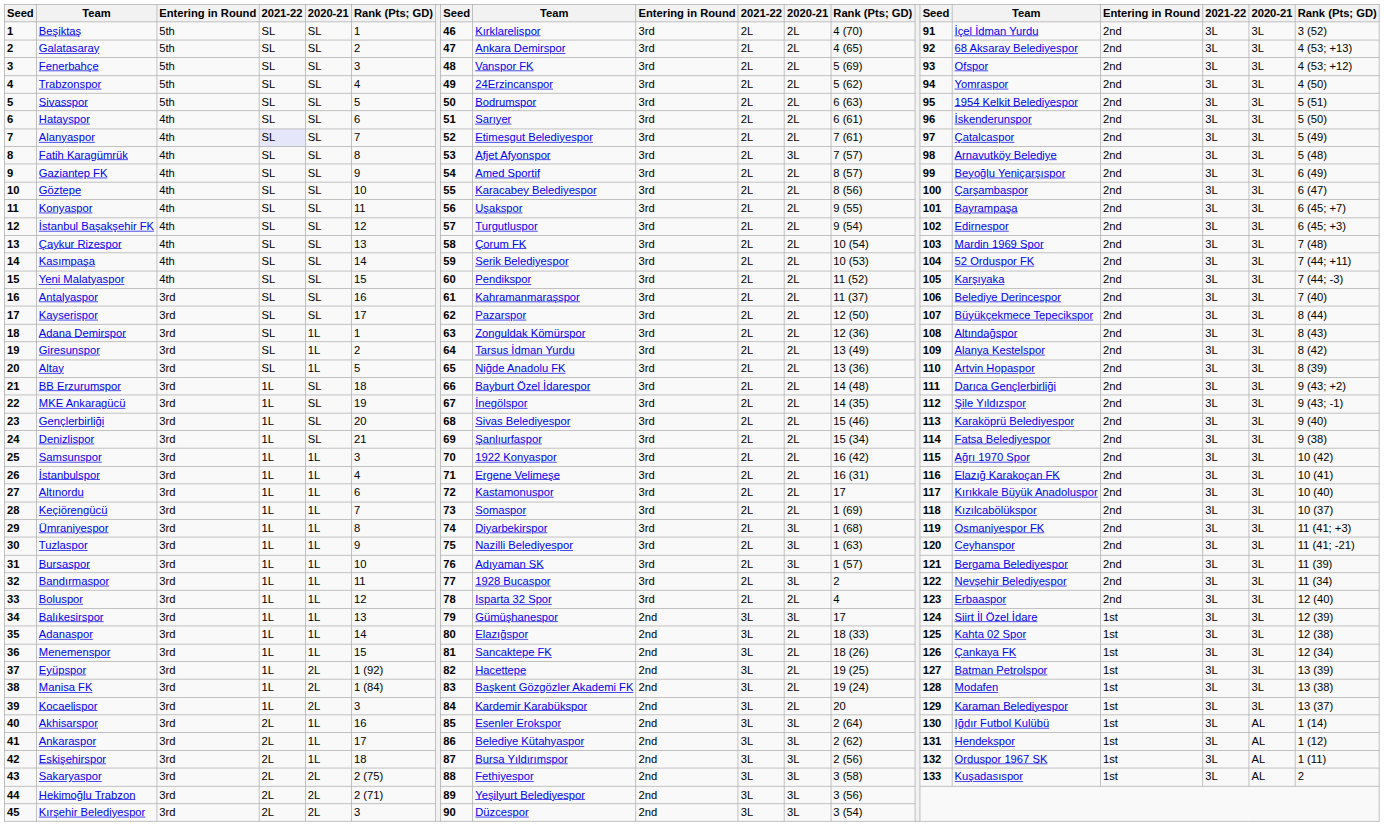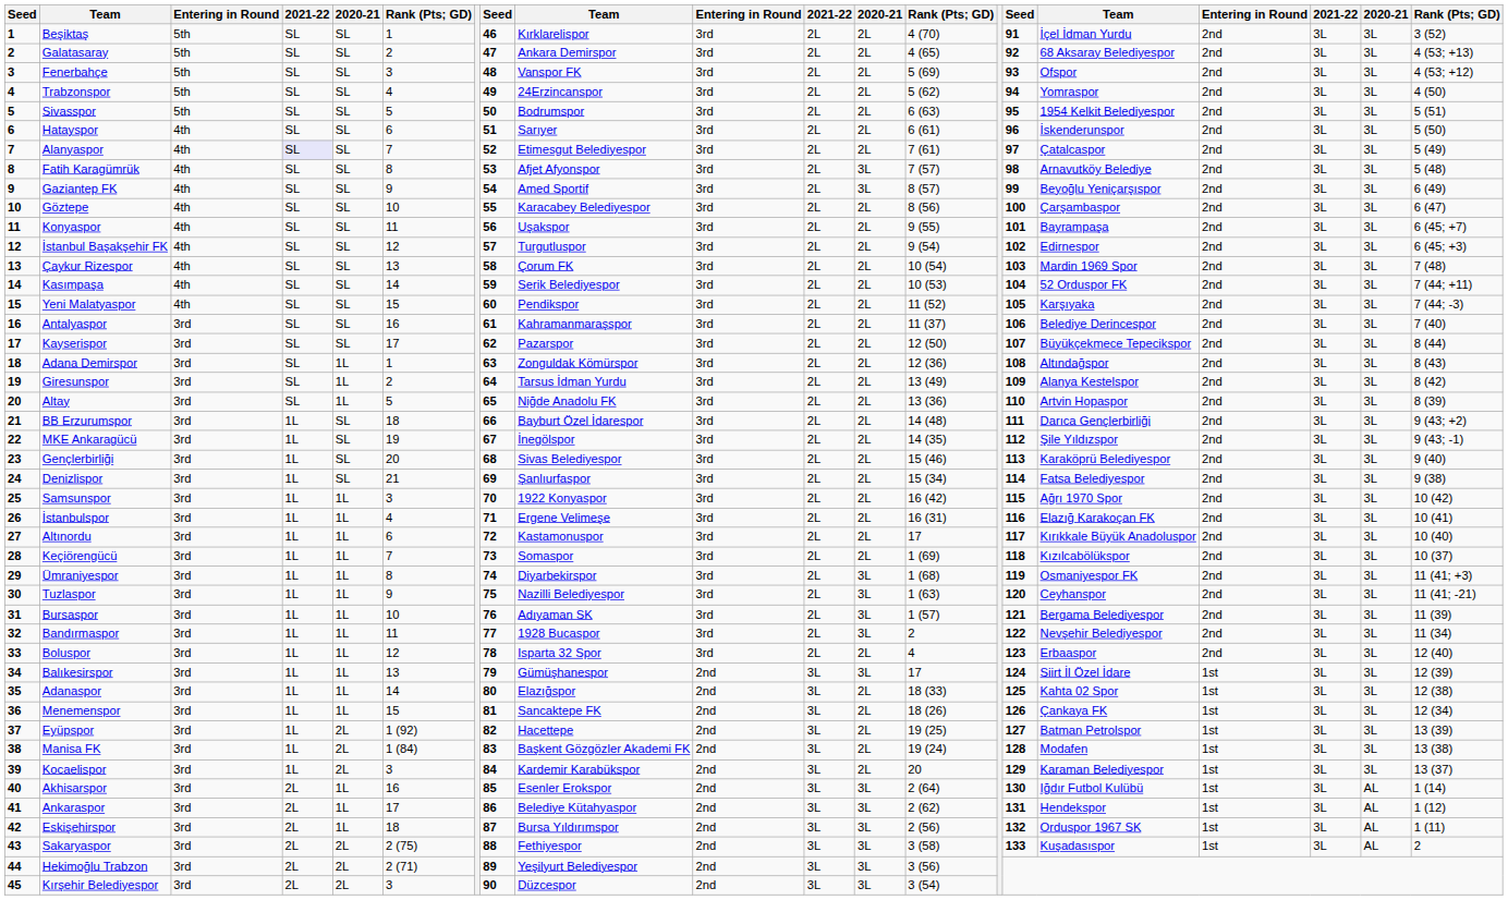Gaziantep FK | column 12: 2L -> 3L
